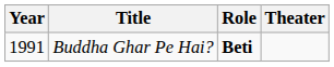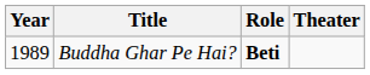Buddha Ghar Pe Hai? | Year: 1991 -> 1989
